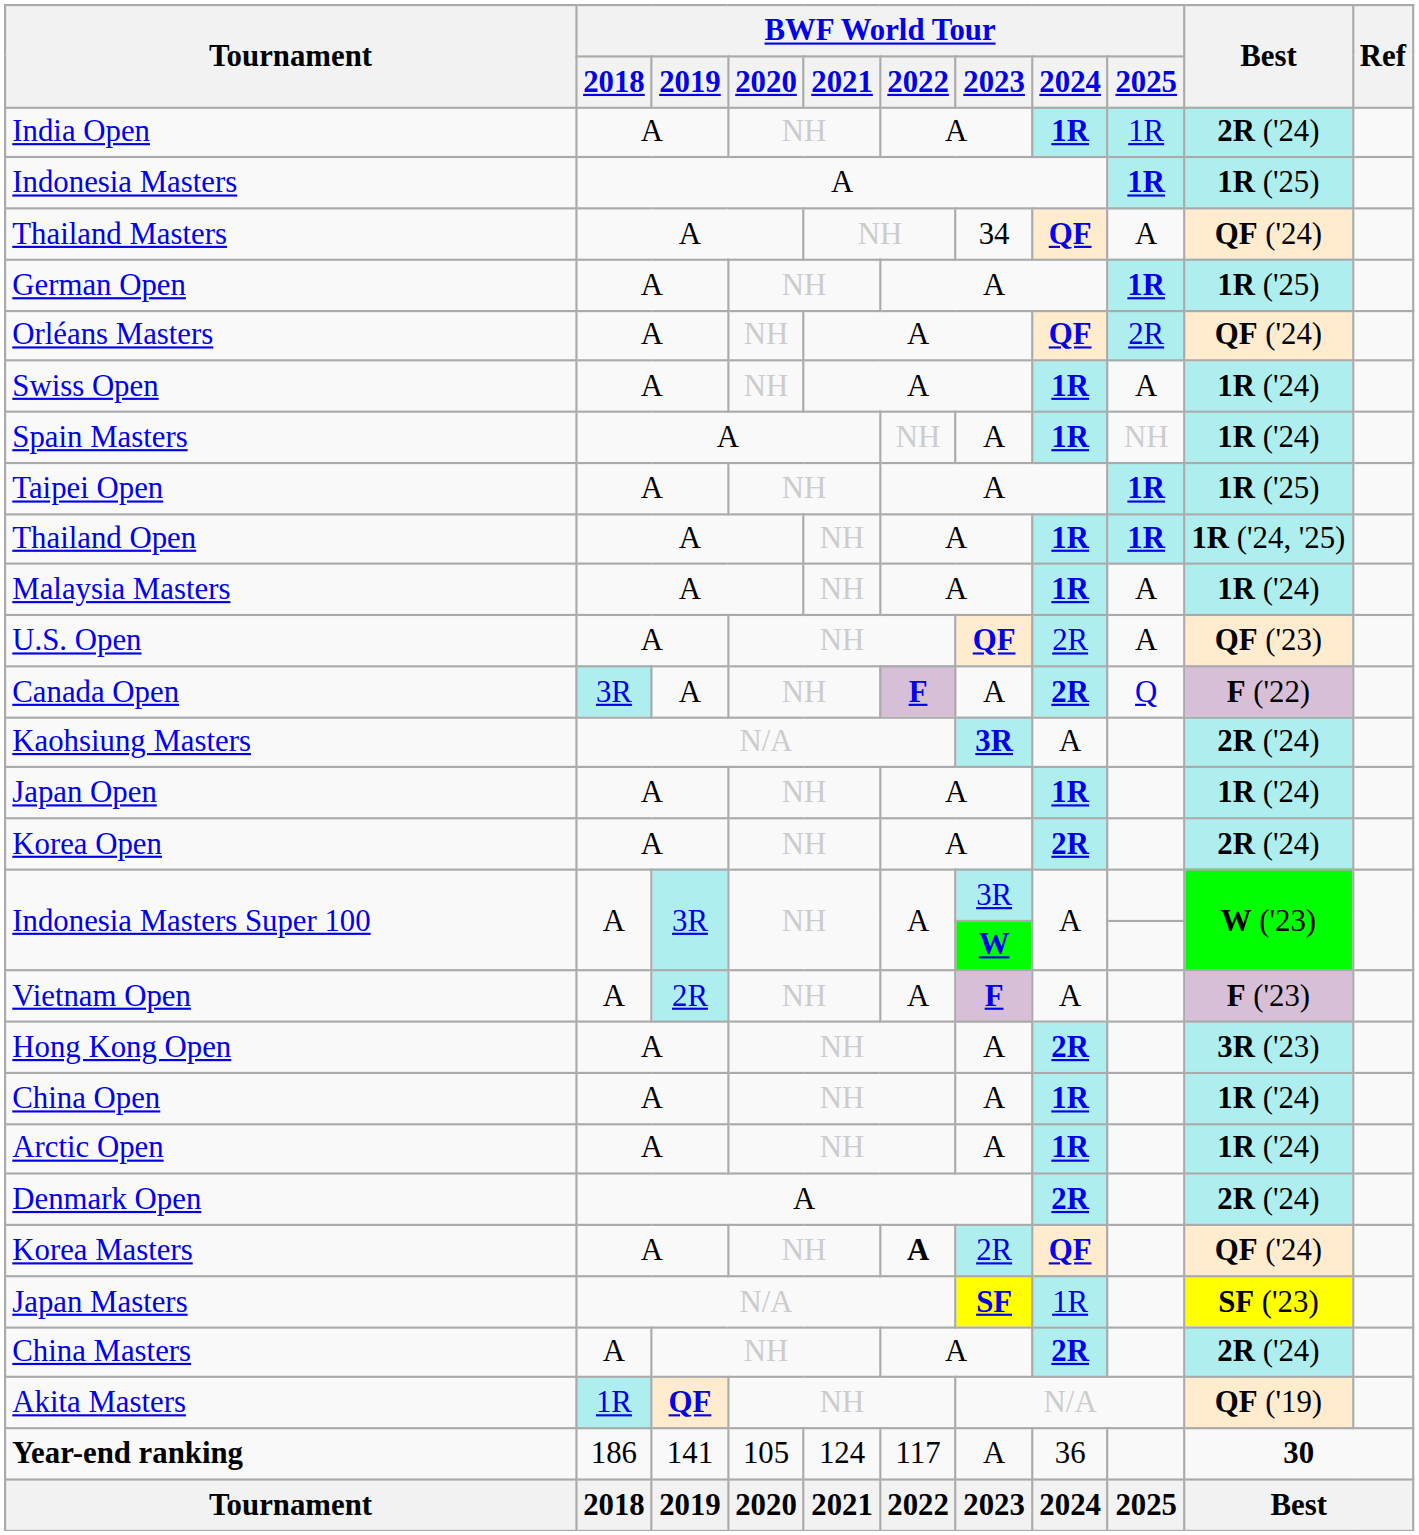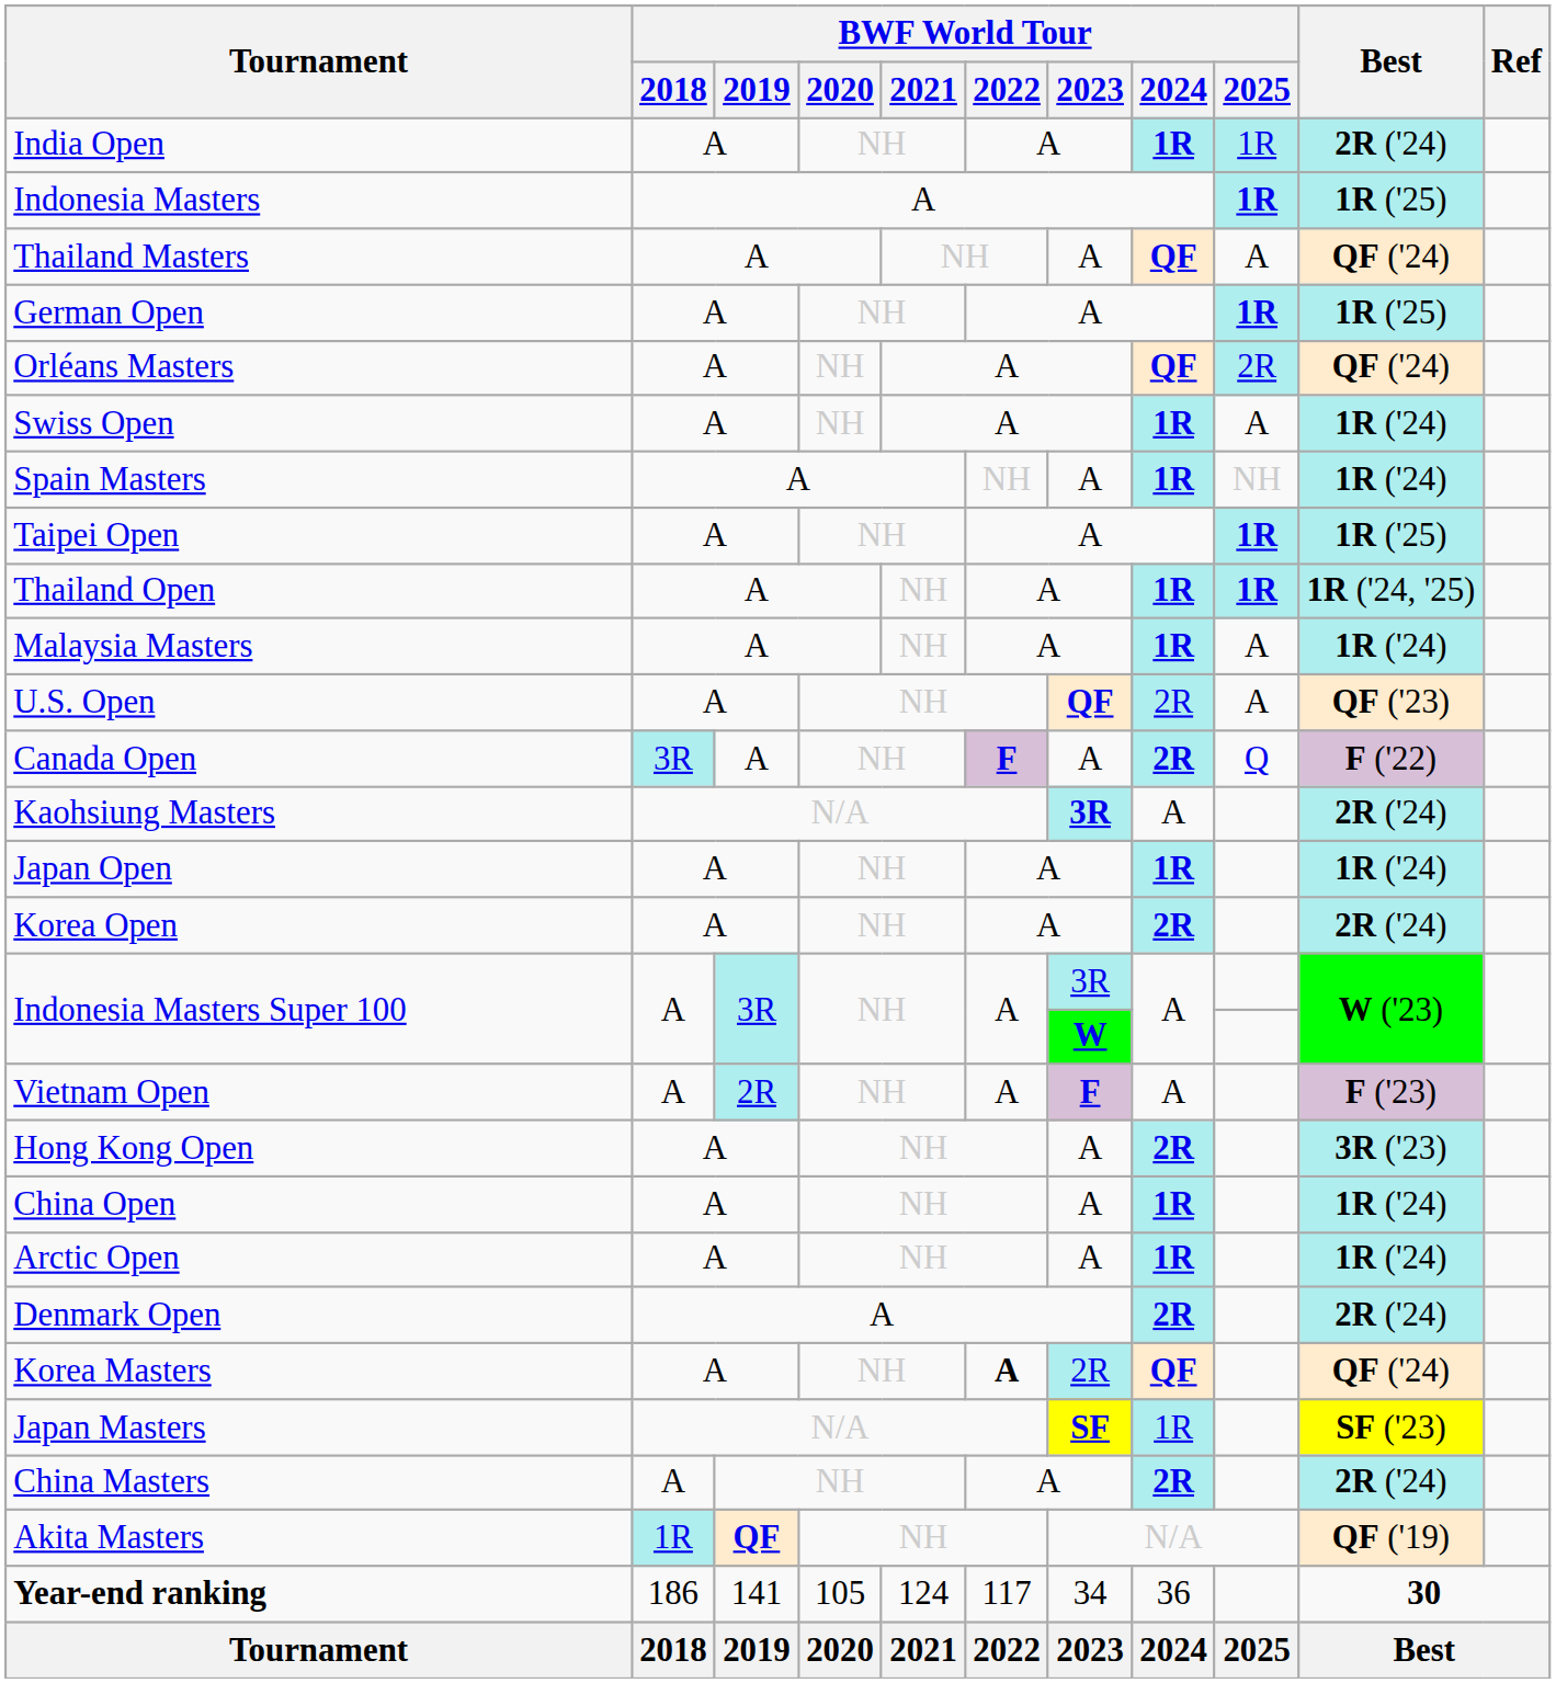Thailand Masters | BWF World Tour / 2023: 34 -> A
Year-end ranking | BWF World Tour / 2023: A -> 34
